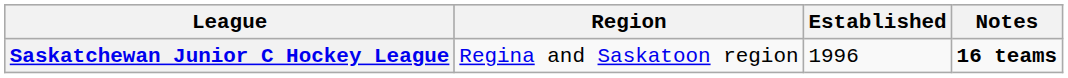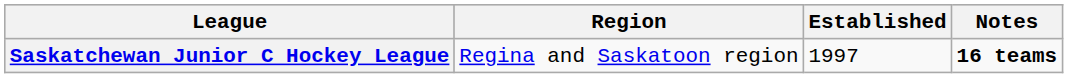Saskatchewan Junior C Hockey League | Established: 1996 -> 1997
